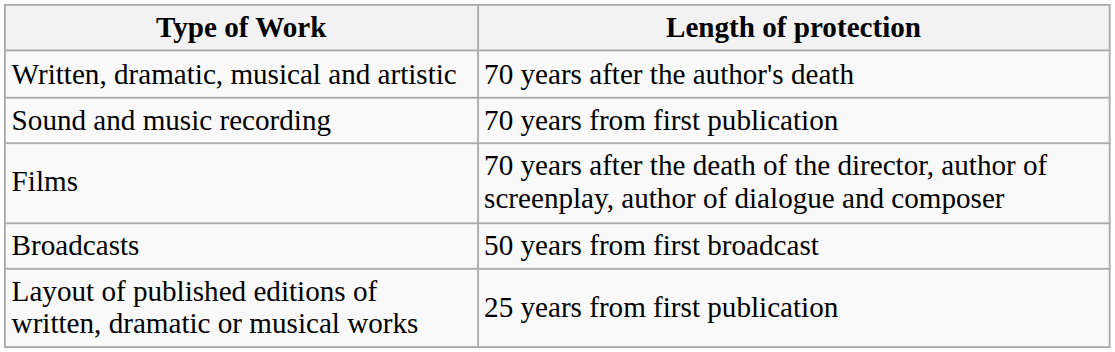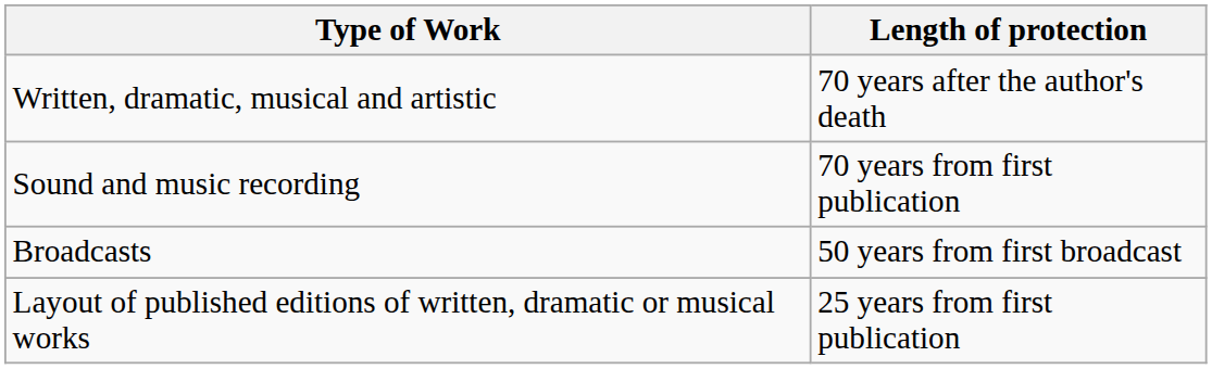- row: Films | 70 years after the death of the director, author of screenplay, author of dialogue and composer
